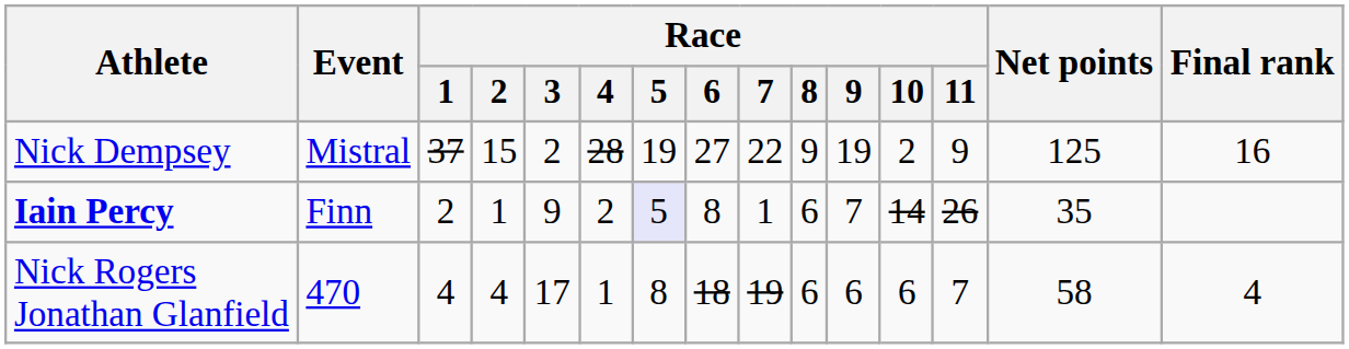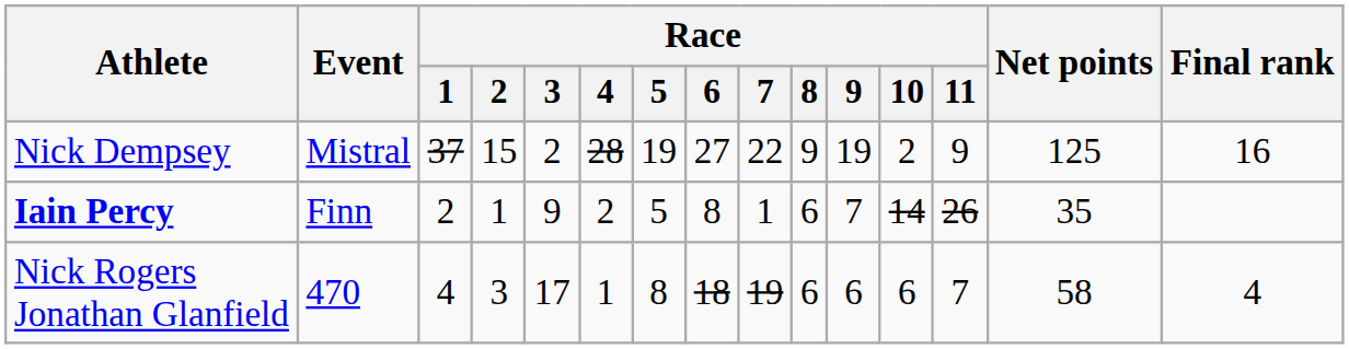Iain Percy | Race / 5: lavender background -> no background
Nick Rogers Jonathan Glanfield | Race / 2: 4 -> 3
